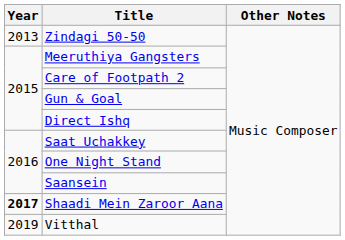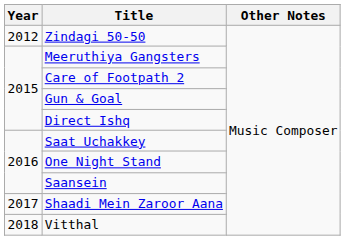Zindagi 50-50 | Year: 2013 -> 2012
Shaadi Mein Zaroor Aana | Year: bold -> normal
Vitthal | Year: 2019 -> 2018
